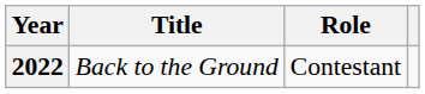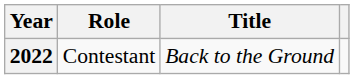columns swapped: Title <-> Role
